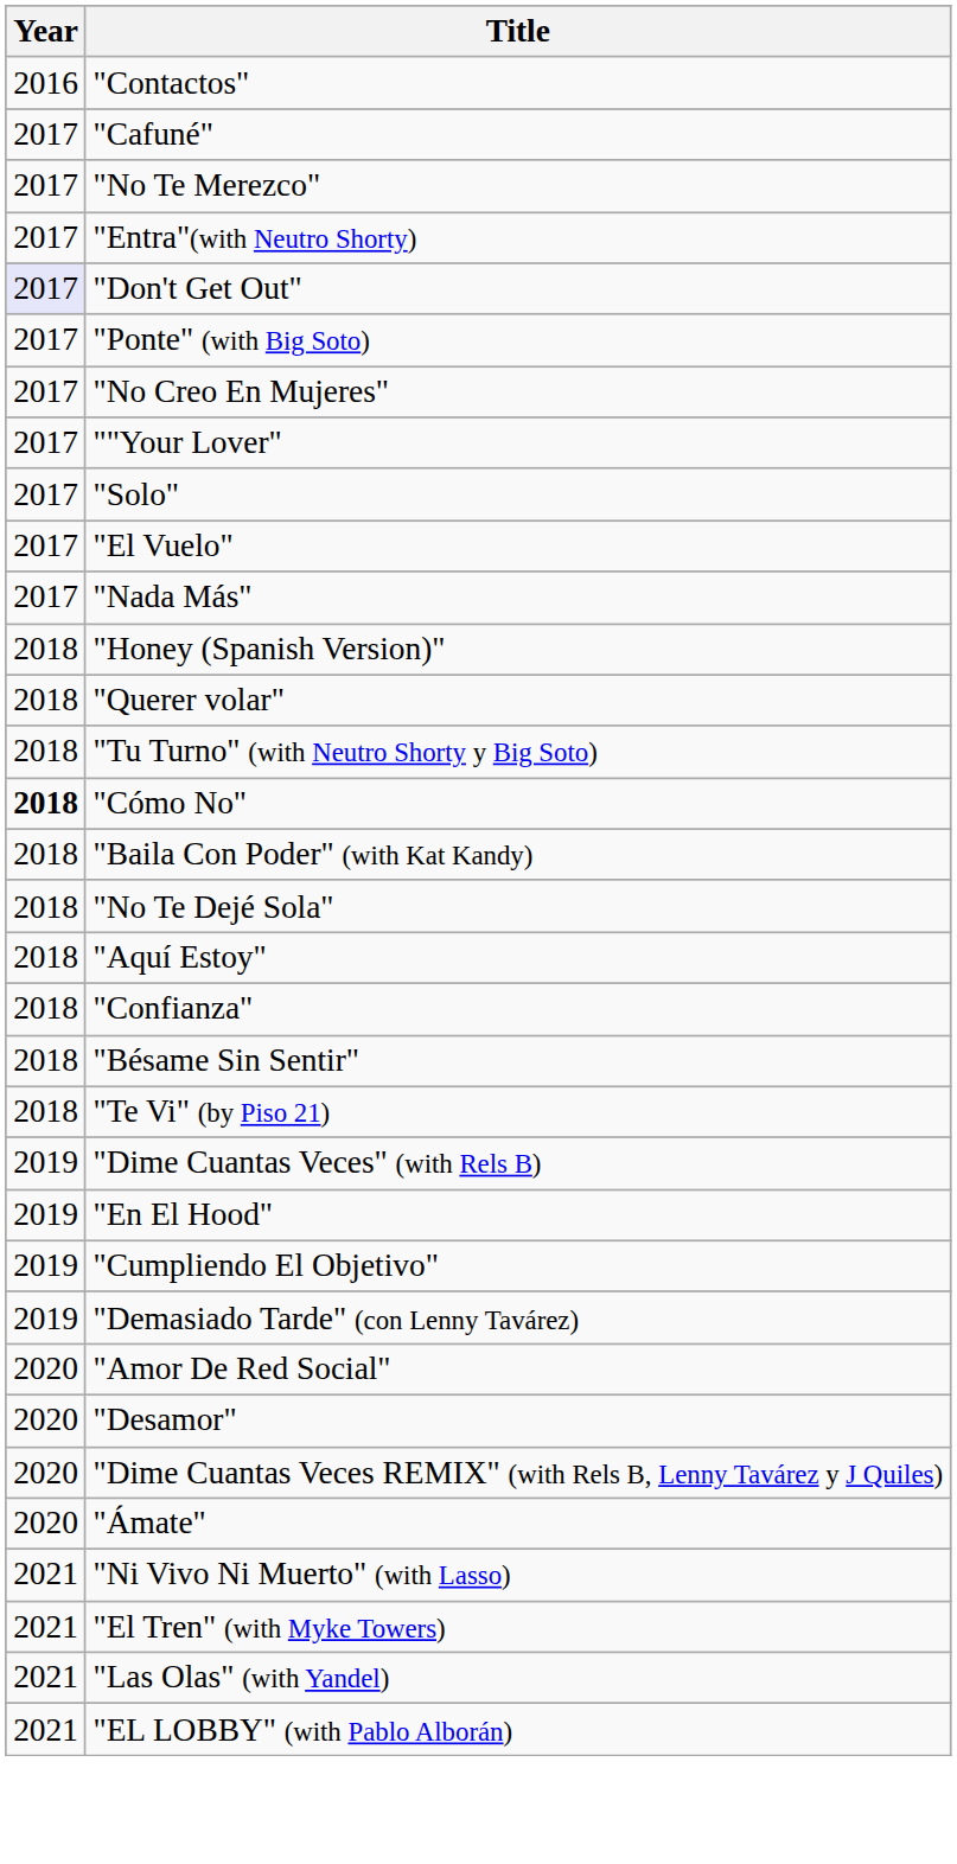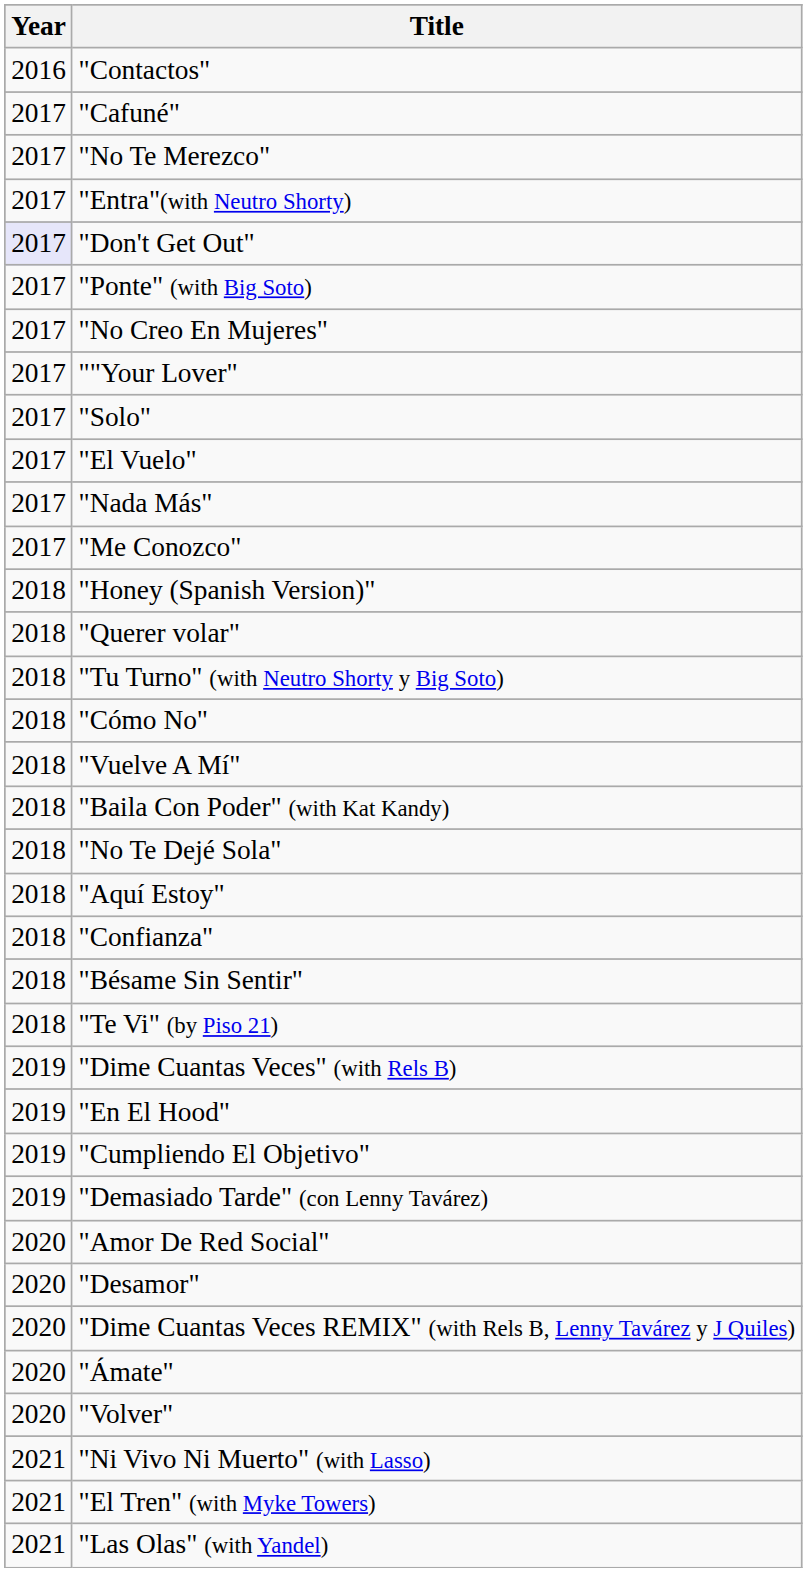+ row: 2017 | "Me Conozco"
"Cómo No" | Year: bold -> normal
+ row: 2018 | "Vuelve A Mí"
+ row: 2020 | "Volver"
- row: 2021 | "EL LOBBY" (with Pablo Alborán)
